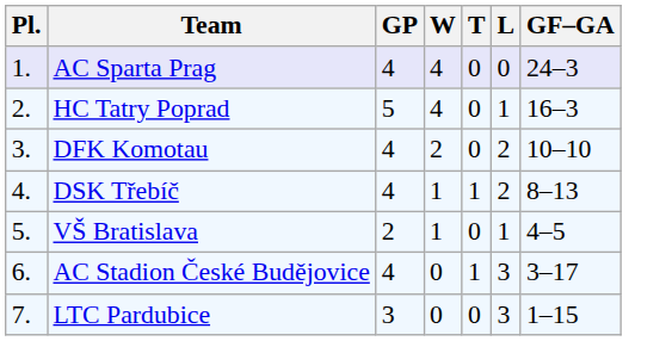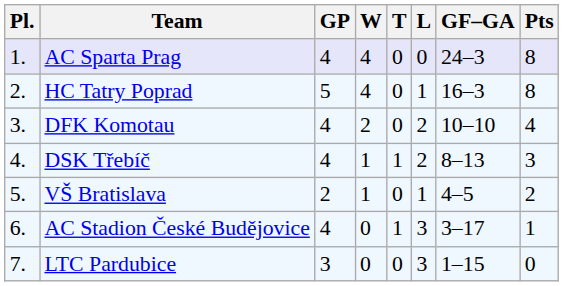+ column: Pts | 8 | 8 | 4 | 3 | 2 | 1 | 0
